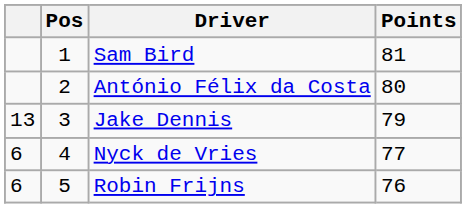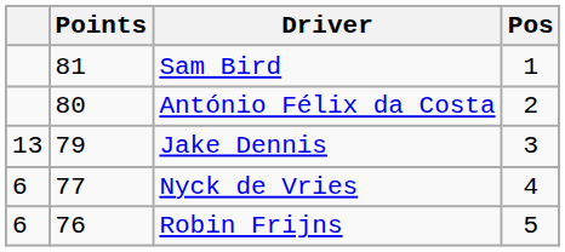columns swapped: Pos <-> Points
